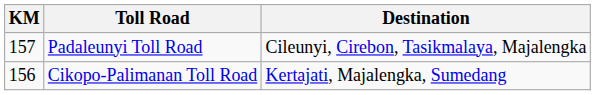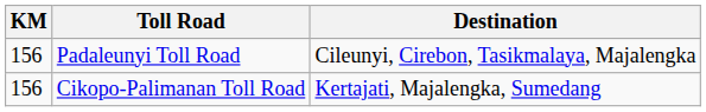Padaleunyi Toll Road | KM: 157 -> 156
